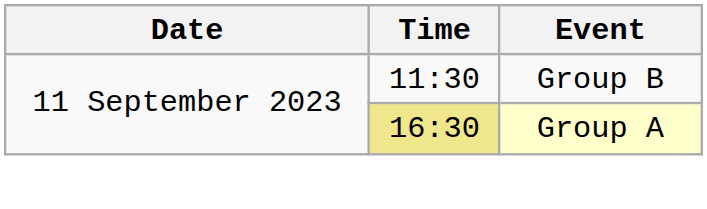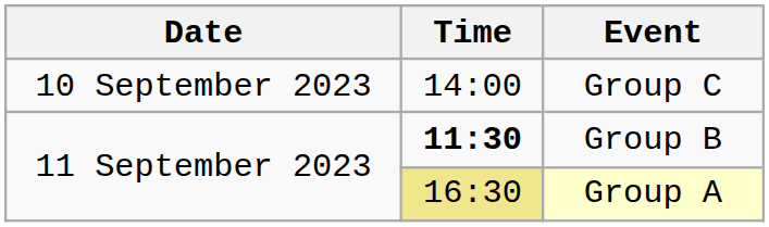+ row: 10 September 2023 | 14:00 | Group C
Group B | Time: normal -> bold
